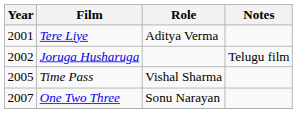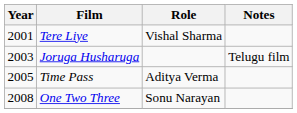Tere Liye | Role: Aditya Verma -> Vishal Sharma
Joruga Husharuga | Year: 2002 -> 2003
Time Pass | Role: Vishal Sharma -> Aditya Verma
One Two Three | Year: 2007 -> 2008
